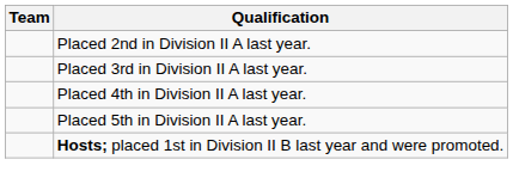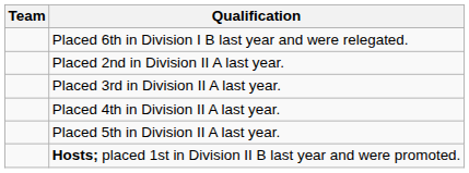+ row: Placed 6th in Division I B last year and were relegated.
